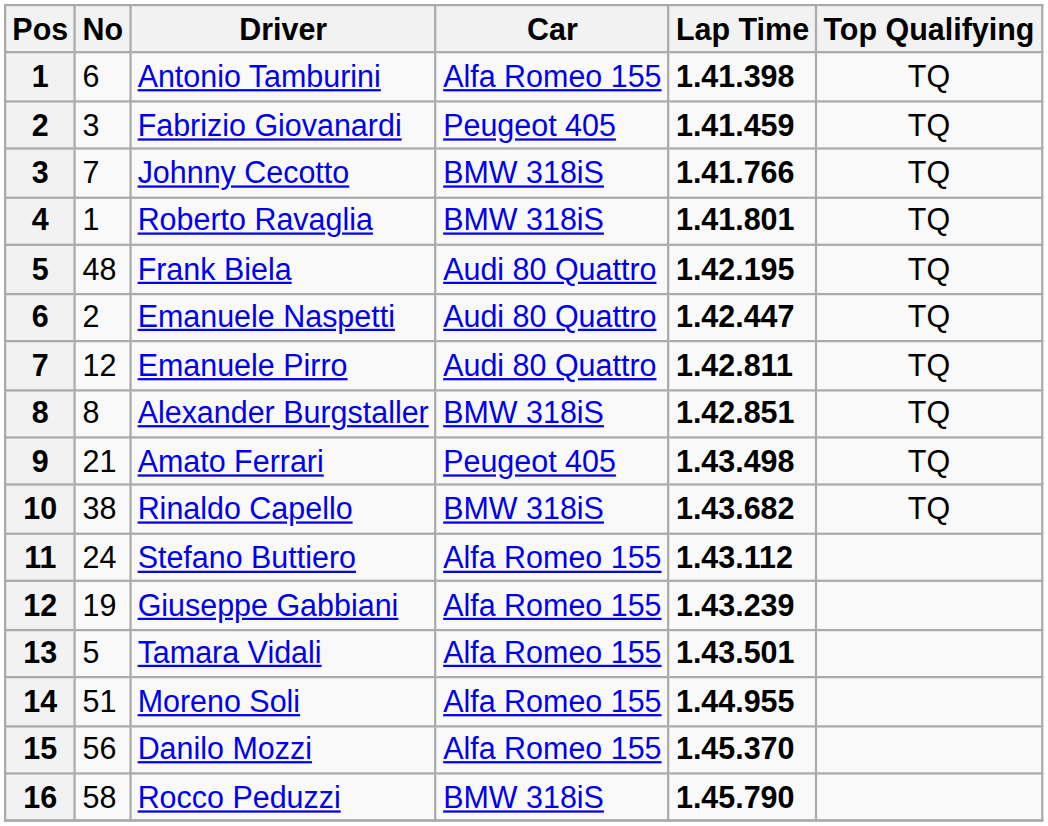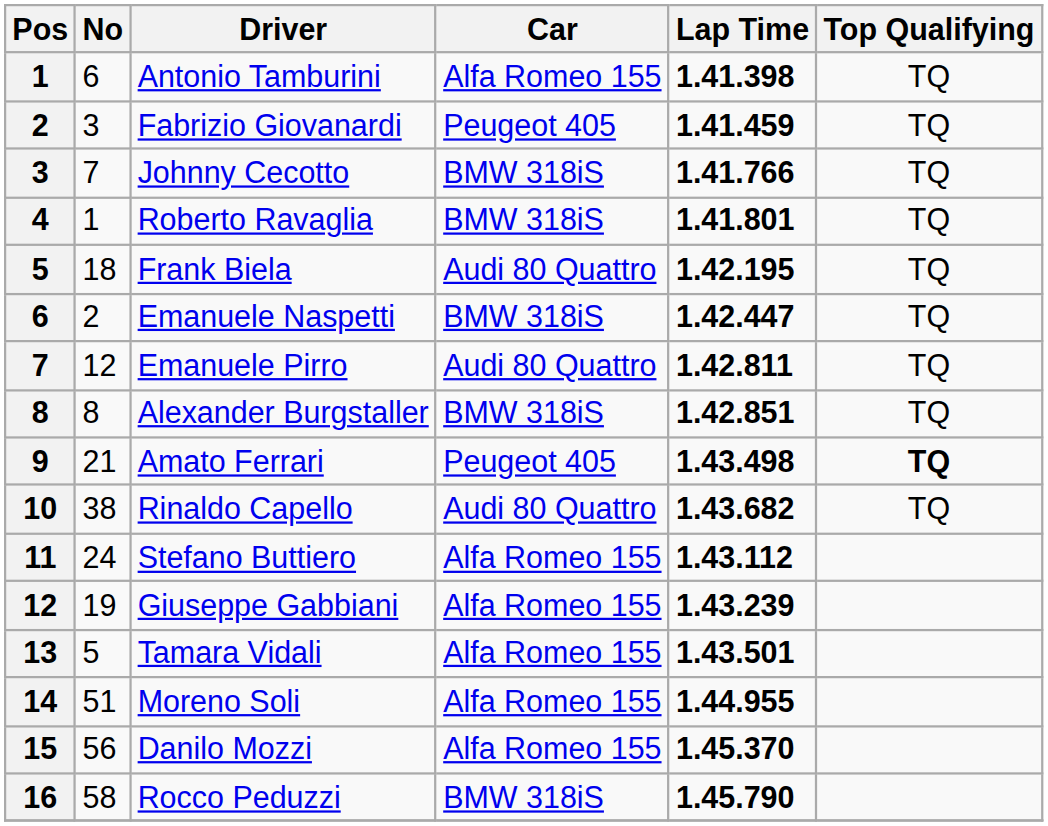Frank Biela | No: 48 -> 18
Emanuele Naspetti | Car: Audi 80 Quattro -> BMW 318iS
Amato Ferrari | Top Qualifying: normal -> bold
Rinaldo Capello | Car: BMW 318iS -> Audi 80 Quattro
